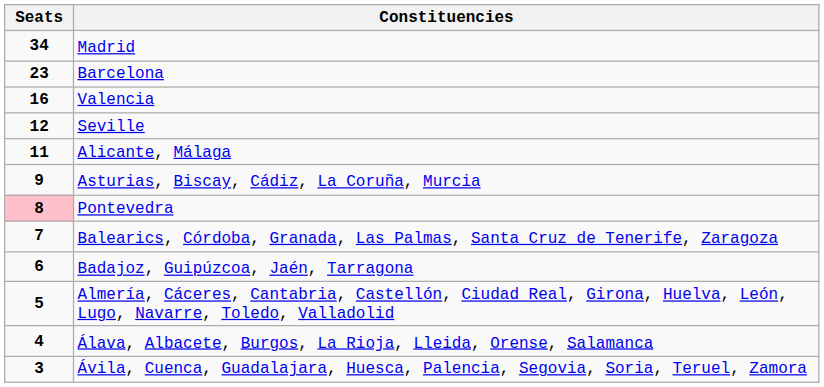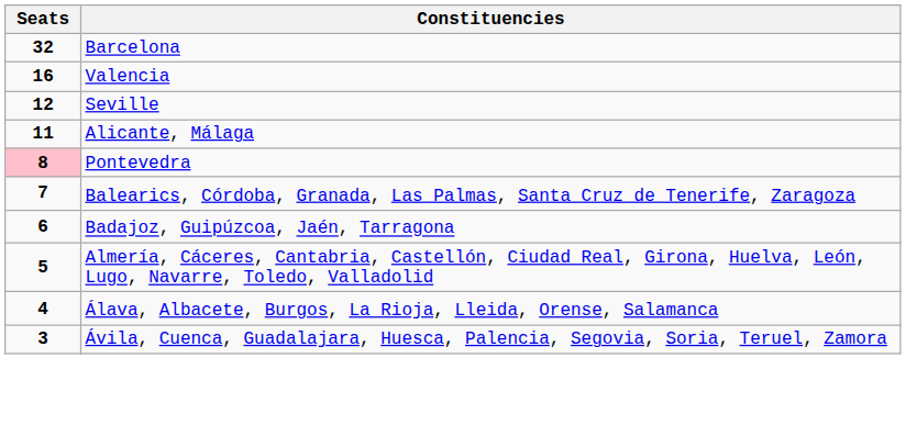- row: 34 | Madrid
Barcelona | Seats: 23 -> 32
- row: 9 | Asturias, Biscay, Cádiz, La Coruña, Murcia
